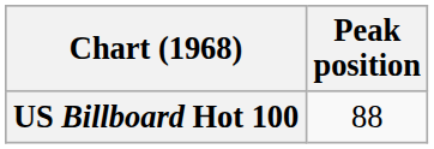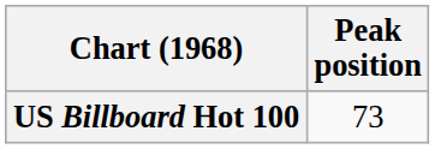US Billboard Hot 100 | Peak position: 88 -> 73
